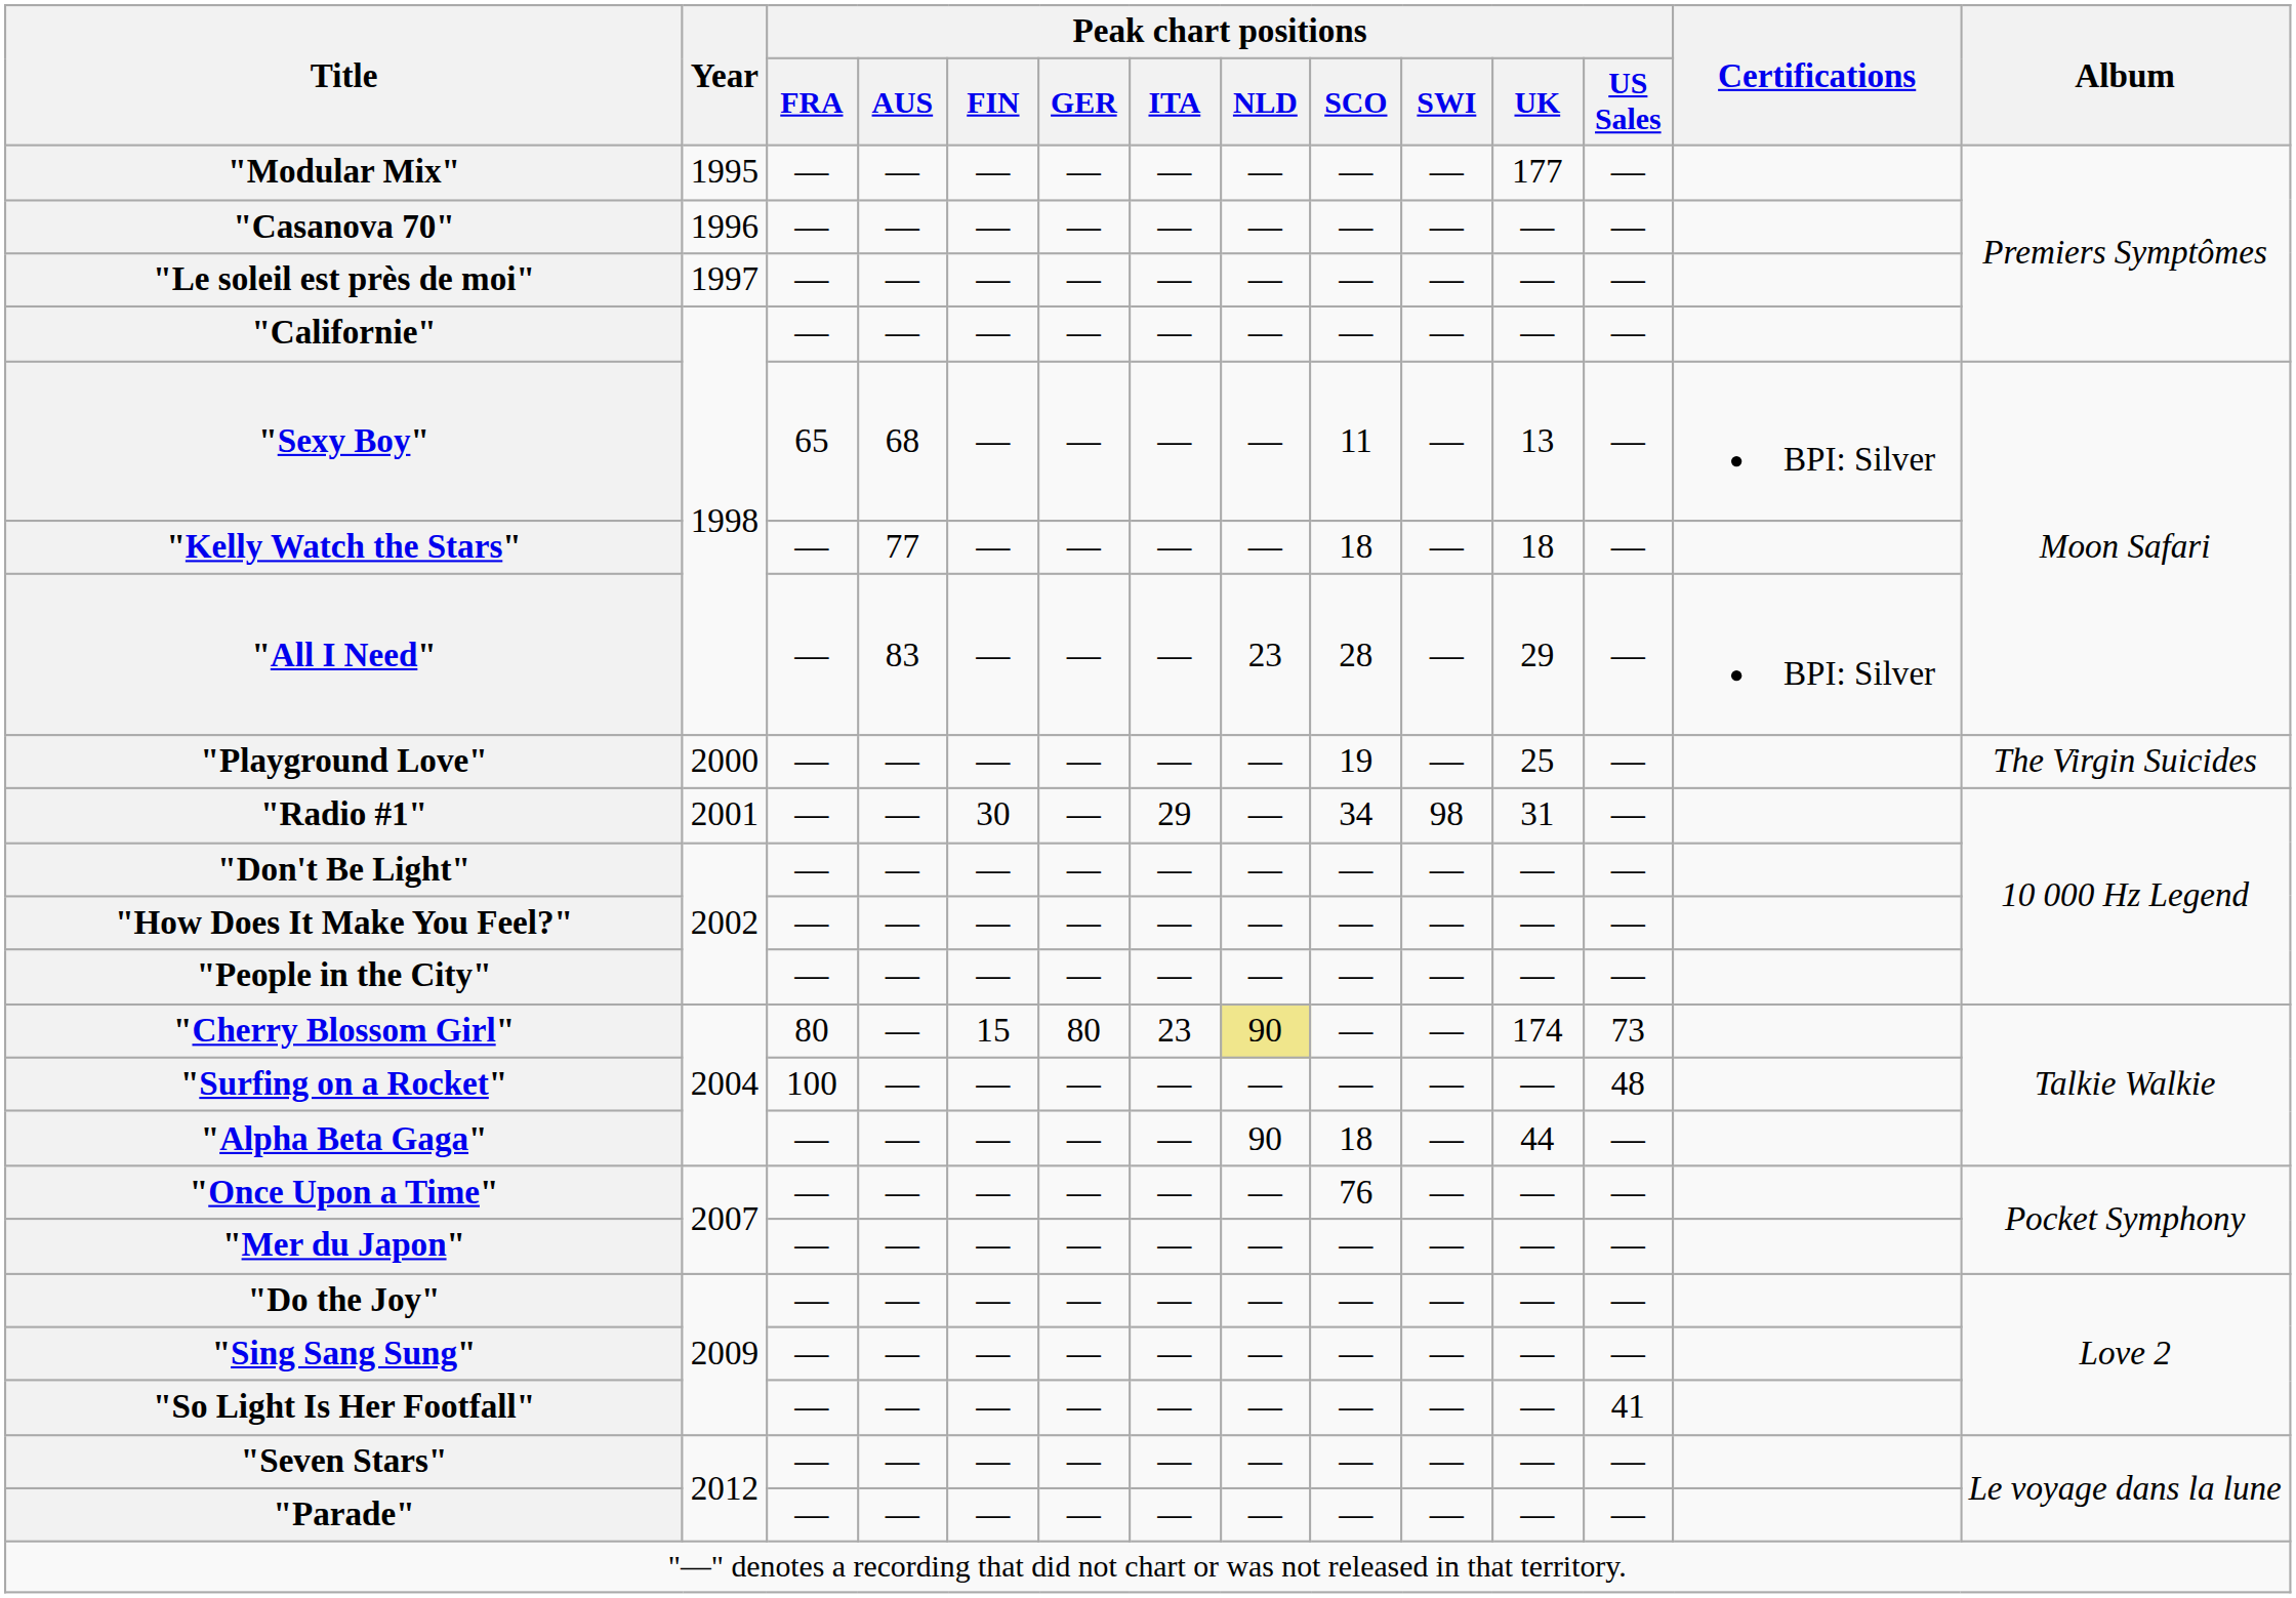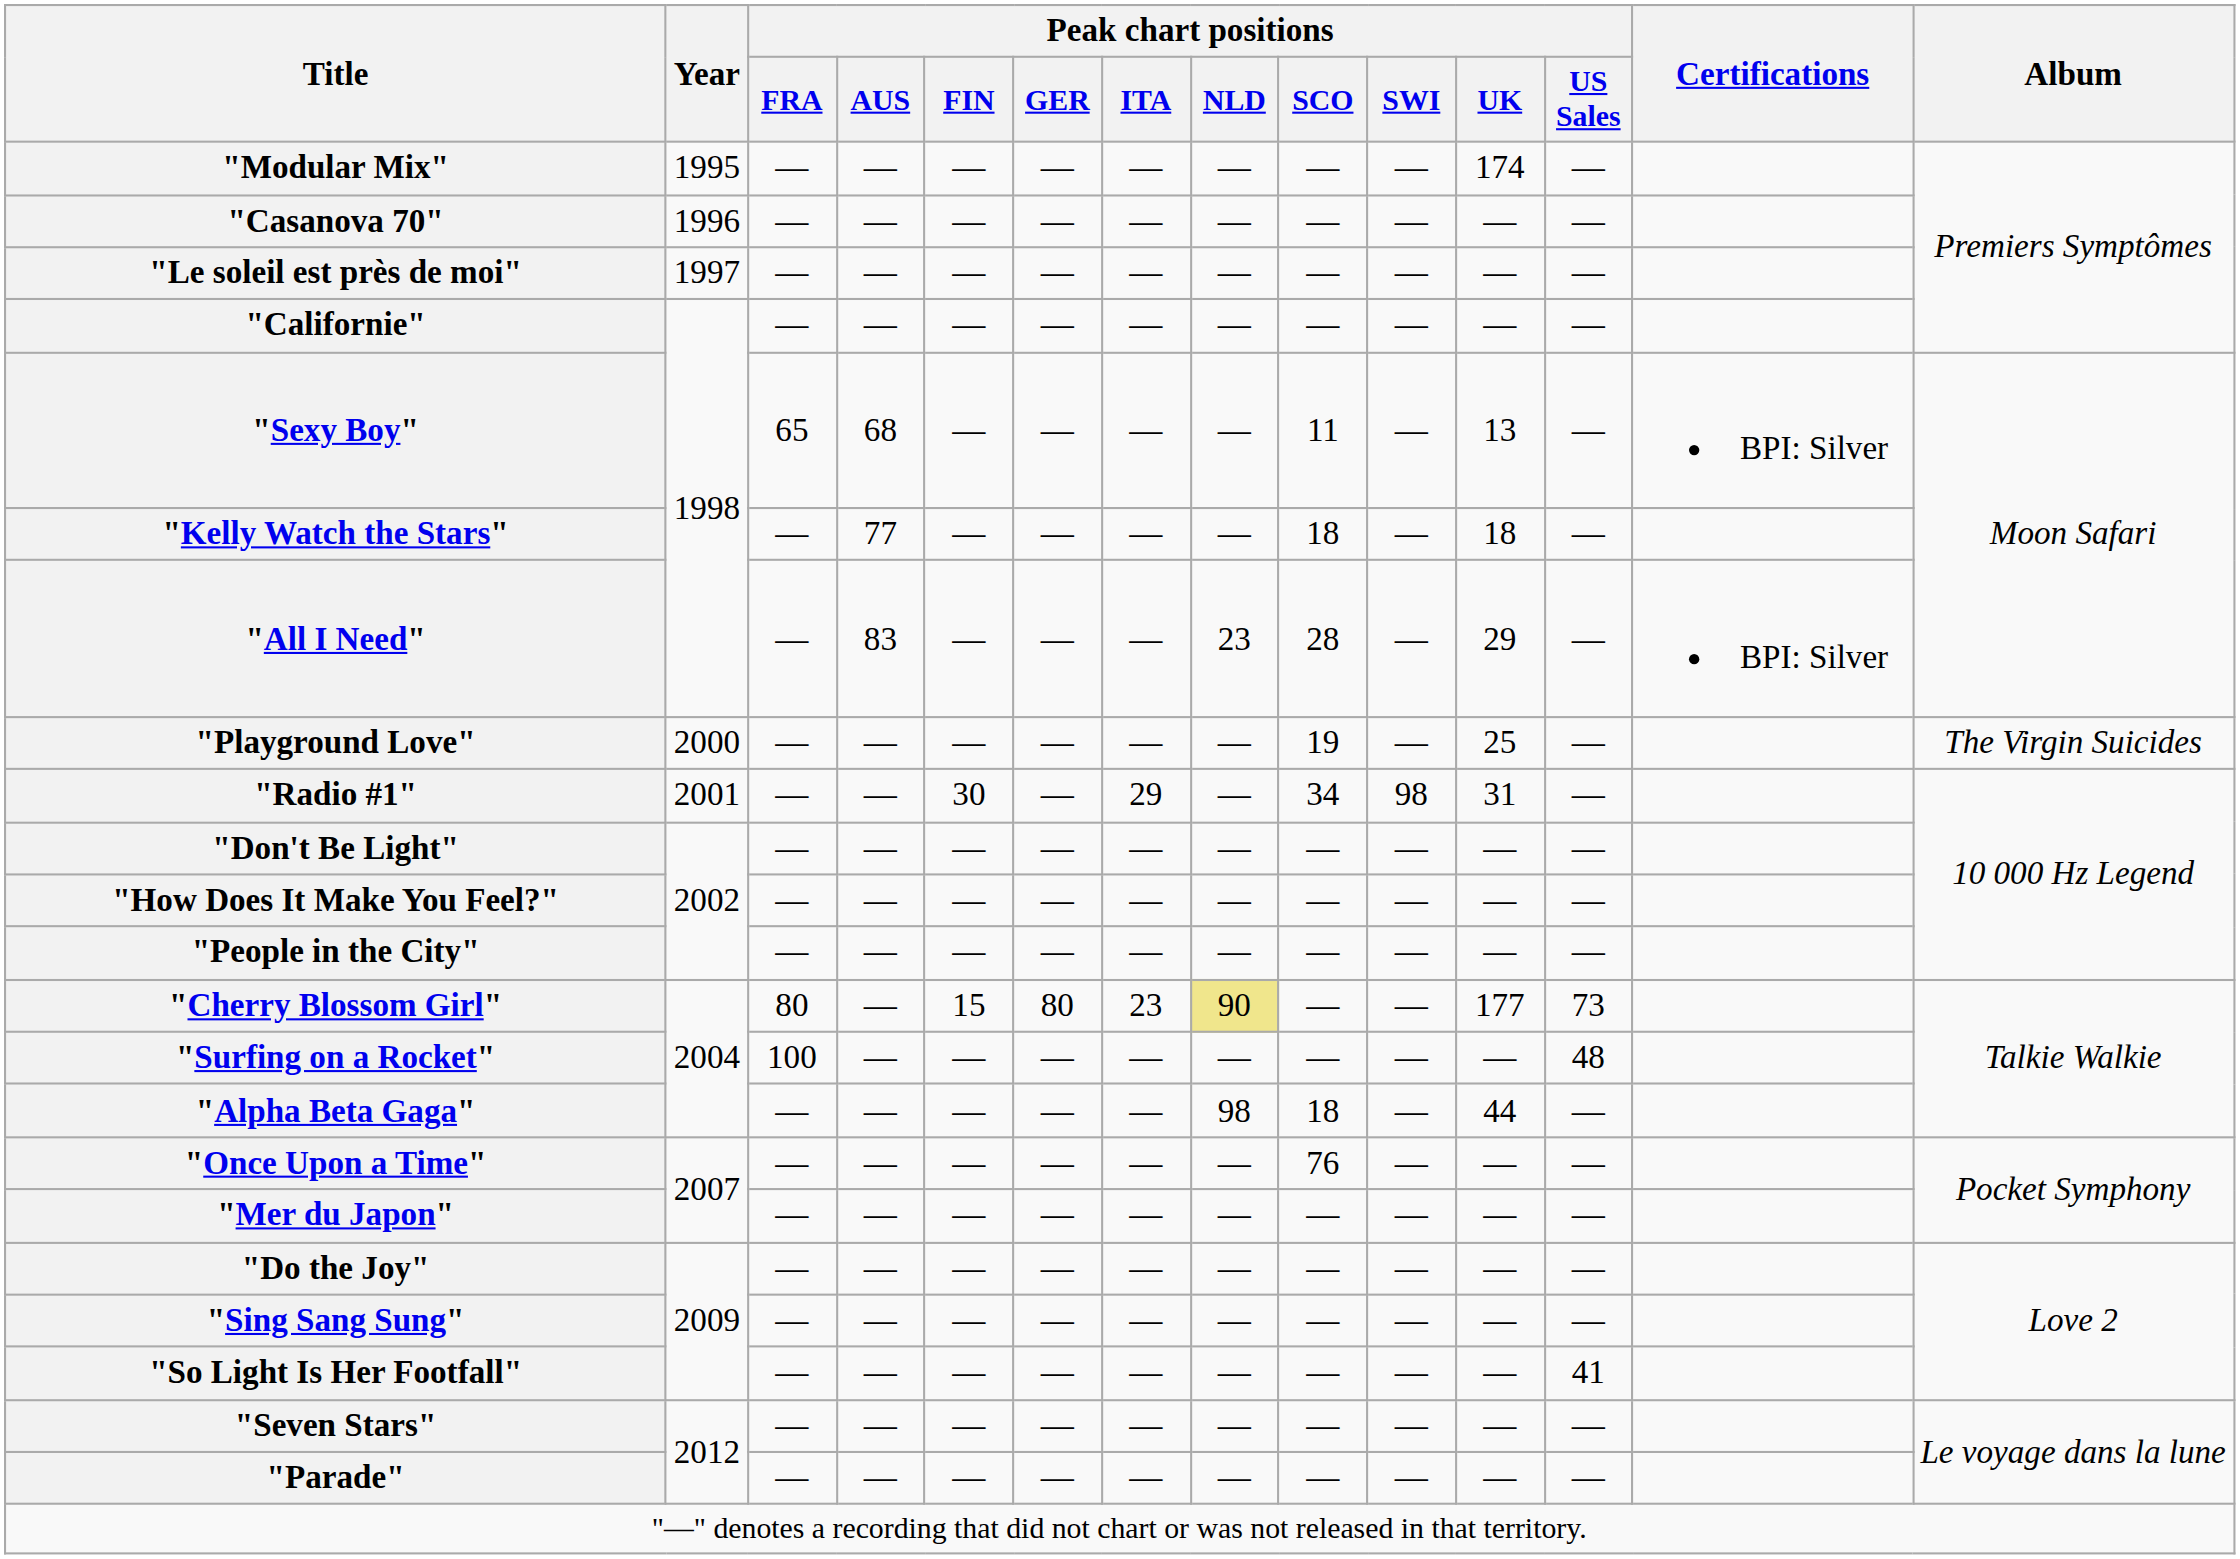"Modular Mix" | Peak chart positions / UK: 177 -> 174
"Cherry Blossom Girl" | Peak chart positions / UK: 174 -> 177
"Alpha Beta Gaga" | Peak chart positions / NLD: 90 -> 98
